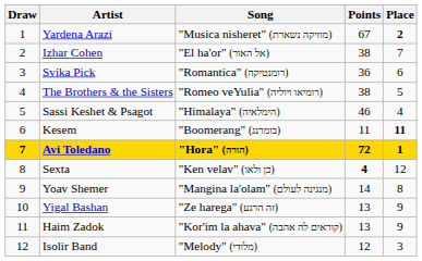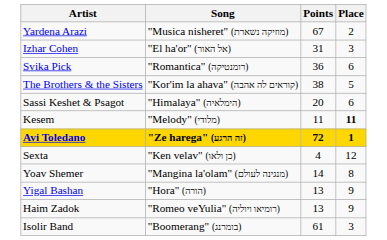- column: Draw | 1 | 2 | 3 | 4 | 5 | 6 | 7 | 8 | 9 | 10 | 11 | 12
Yardena Arazi | Place: bold -> normal
Izhar Cohen | Points: 38 -> 31
Izhar Cohen | Place: 7 -> 3
The Brothers & the Sisters | Song: "Romeo veYulia" (רומיאו ויוליה) -> "Kor'im la ahava" (קוראים לה אהבה)
Sassi Keshet & Psagot | Points: 46 -> 20
Sassi Keshet & Psagot | Place: 4 -> 6
Kesem | Song: "Boomerang" (בומרנג) -> "Melody" (מלודי)
Avi Toledano | Song: "Hora" (הורה) -> "Ze harega" (זה הרגע)
Sexta | Points: bold -> normal
Yigal Bashan | Song: "Ze harega" (זה הרגע) -> "Hora" (הורה)
Haim Zadok | Song: "Kor'im la ahava" (קוראים לה אהבה) -> "Romeo veYulia" (רומיאו ויוליה)
Isolir Band | Song: "Melody" (מלודי) -> "Boomerang" (בומרנג)
Isolir Band | Points: 12 -> 61
